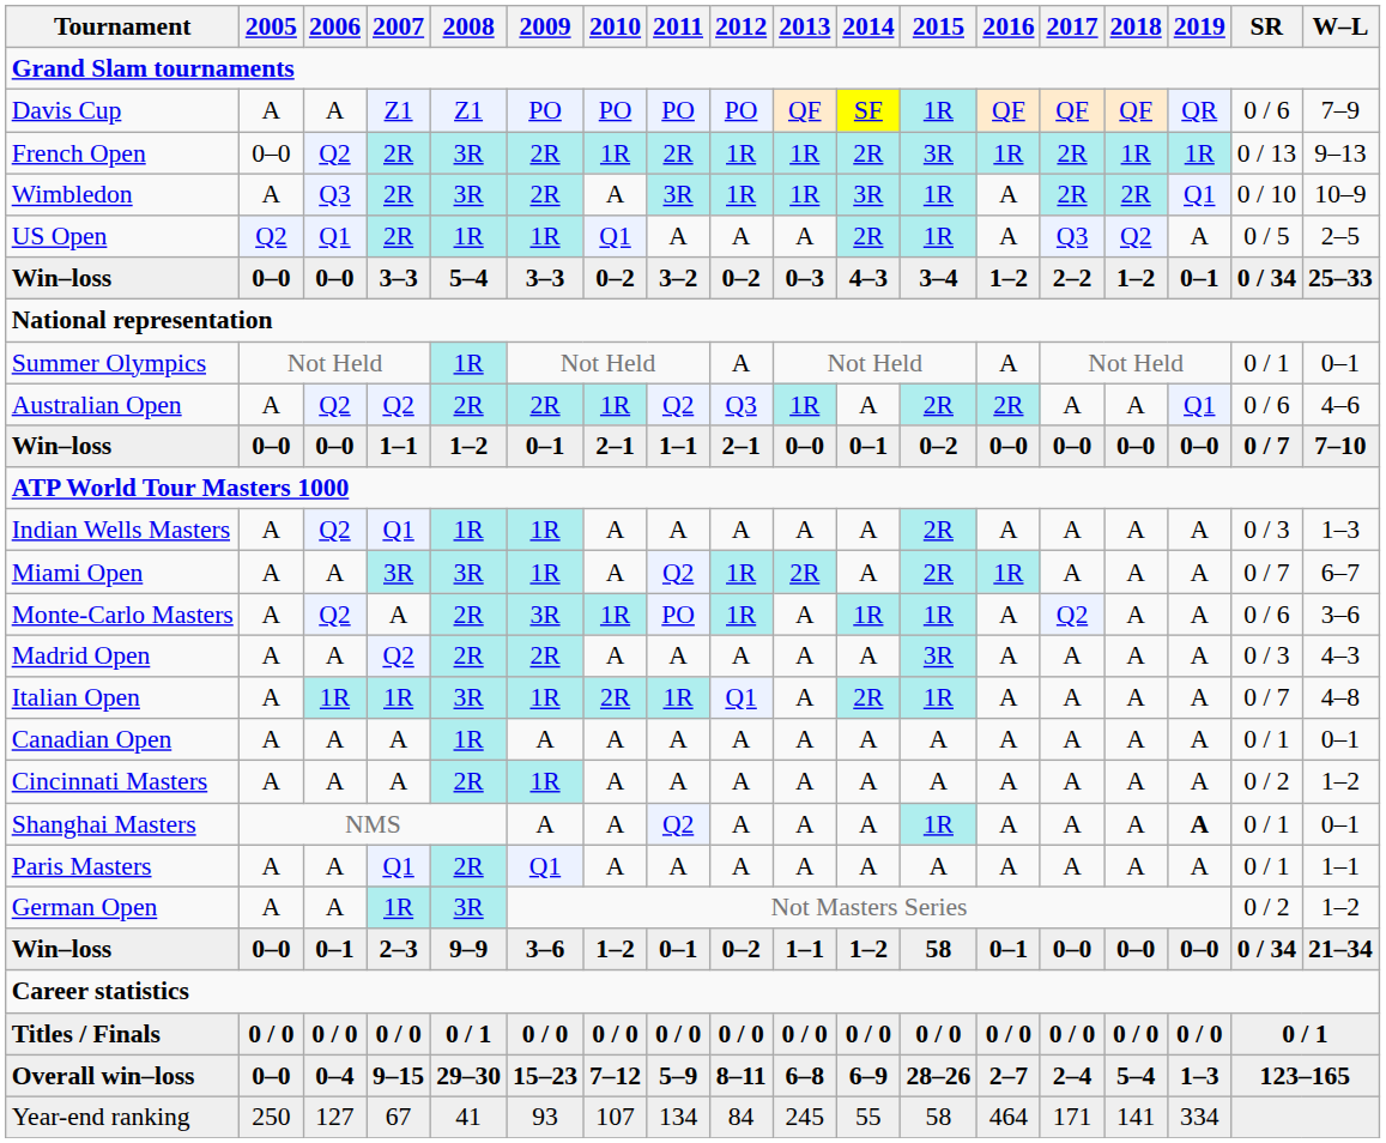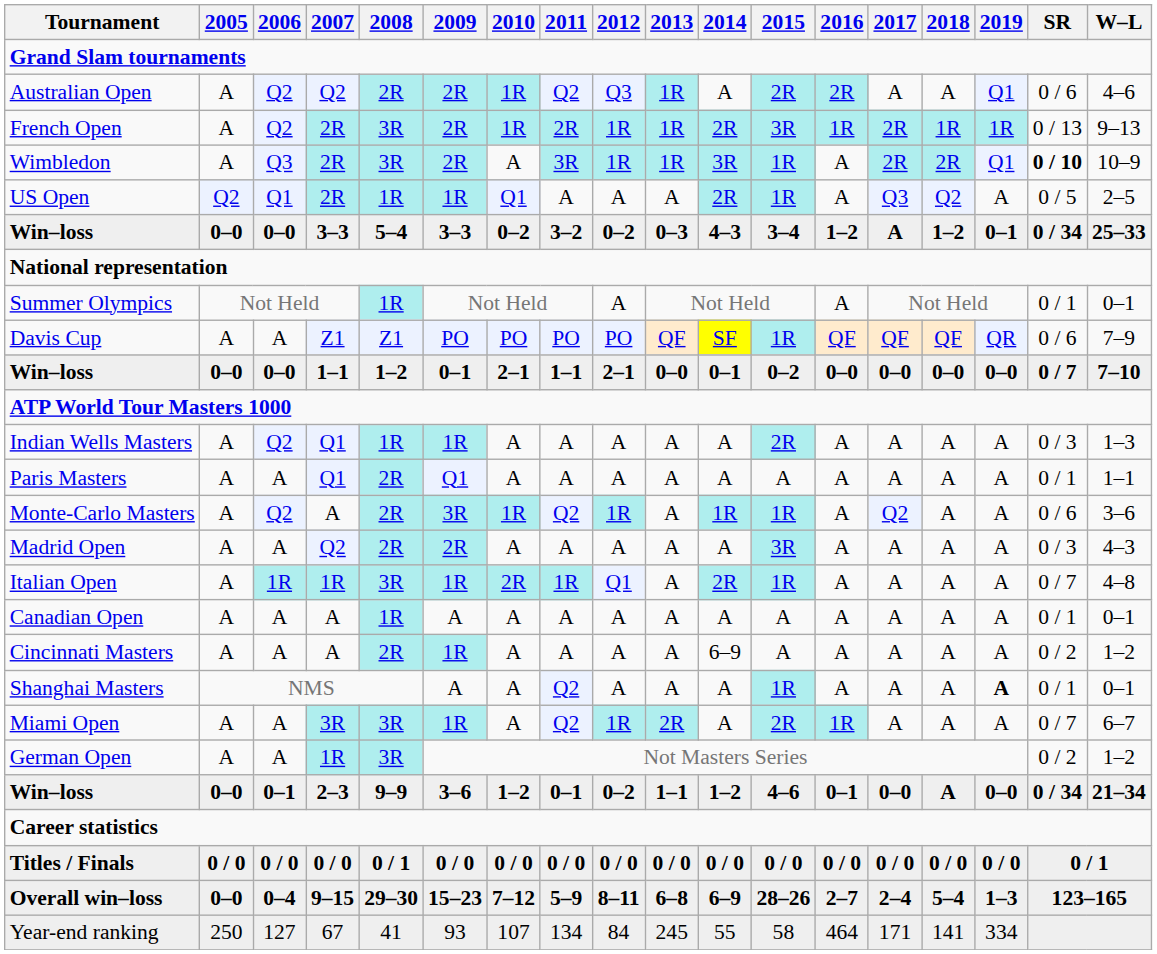rows swapped: Australian Open <-> Davis Cup
French Open | 2005: 0–0 -> A
Wimbledon | SR: normal -> bold
Win–loss / 3–3 | 2017: 2–2 -> A
rows swapped: Miami Open <-> Paris Masters
Monte-Carlo Masters | 2011: PO -> Q2
Cincinnati Masters | 2014: A -> 6–9
Win–loss / 2–3 | 2015: 58 -> 4–6
Win–loss / 2–3 | 2018: 0–0 -> A
